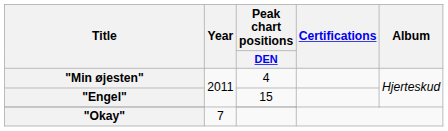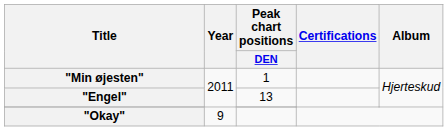"Min øjesten" | Peak chart positions / DEN: 4 -> 1
"Engel" | Peak chart positions / DEN: 15 -> 13
"Okay" | Year: 7 -> 9
